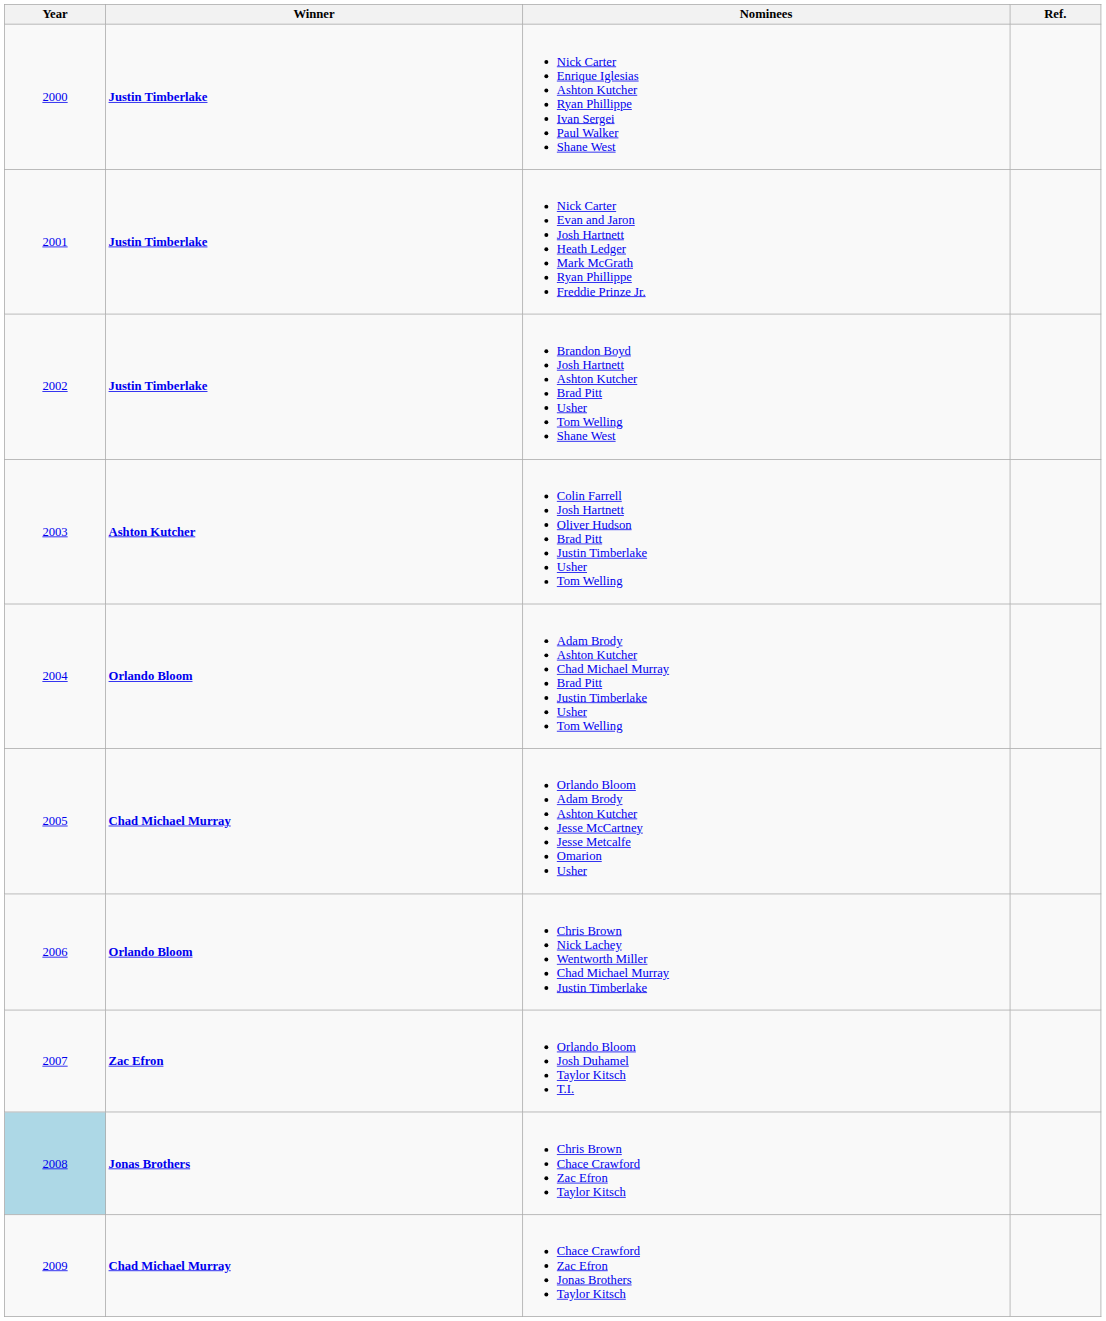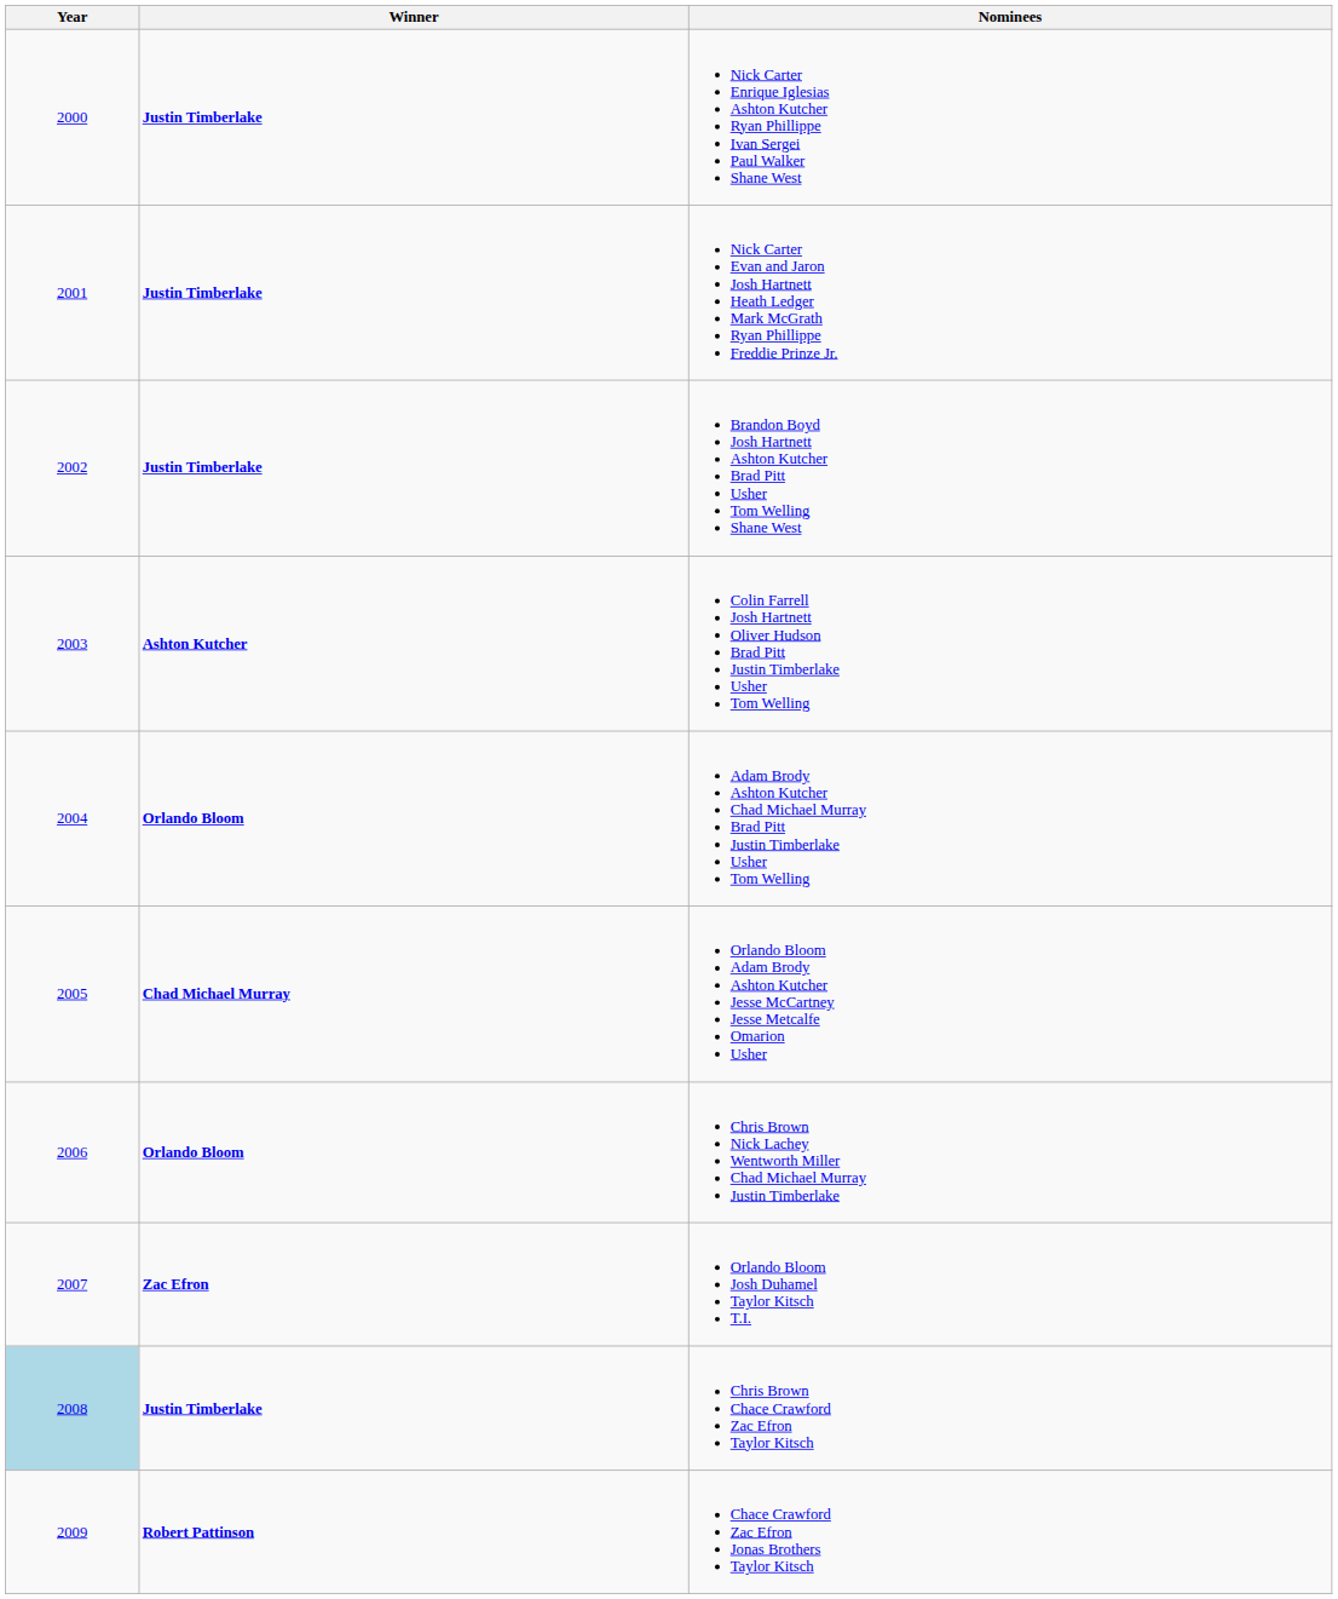- column: Ref.
Chris Brown Chace Crawford Zac Efron Taylor Kitsch | Winner: Jonas Brothers -> Justin Timberlake
Chace Crawford Zac Efron Jonas Brothers Taylor Kitsch | Winner: Chad Michael Murray -> Robert Pattinson
